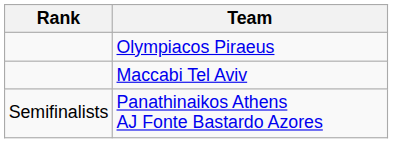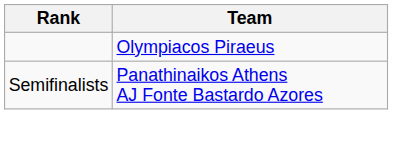- row: Maccabi Tel Aviv
